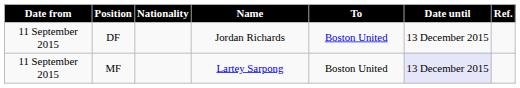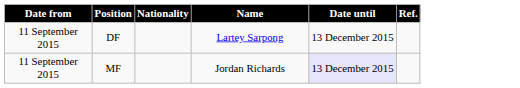- column: To | Boston United | Boston United
DF | Name: Jordan Richards -> Lartey Sarpong
MF | Name: Lartey Sarpong -> Jordan Richards
